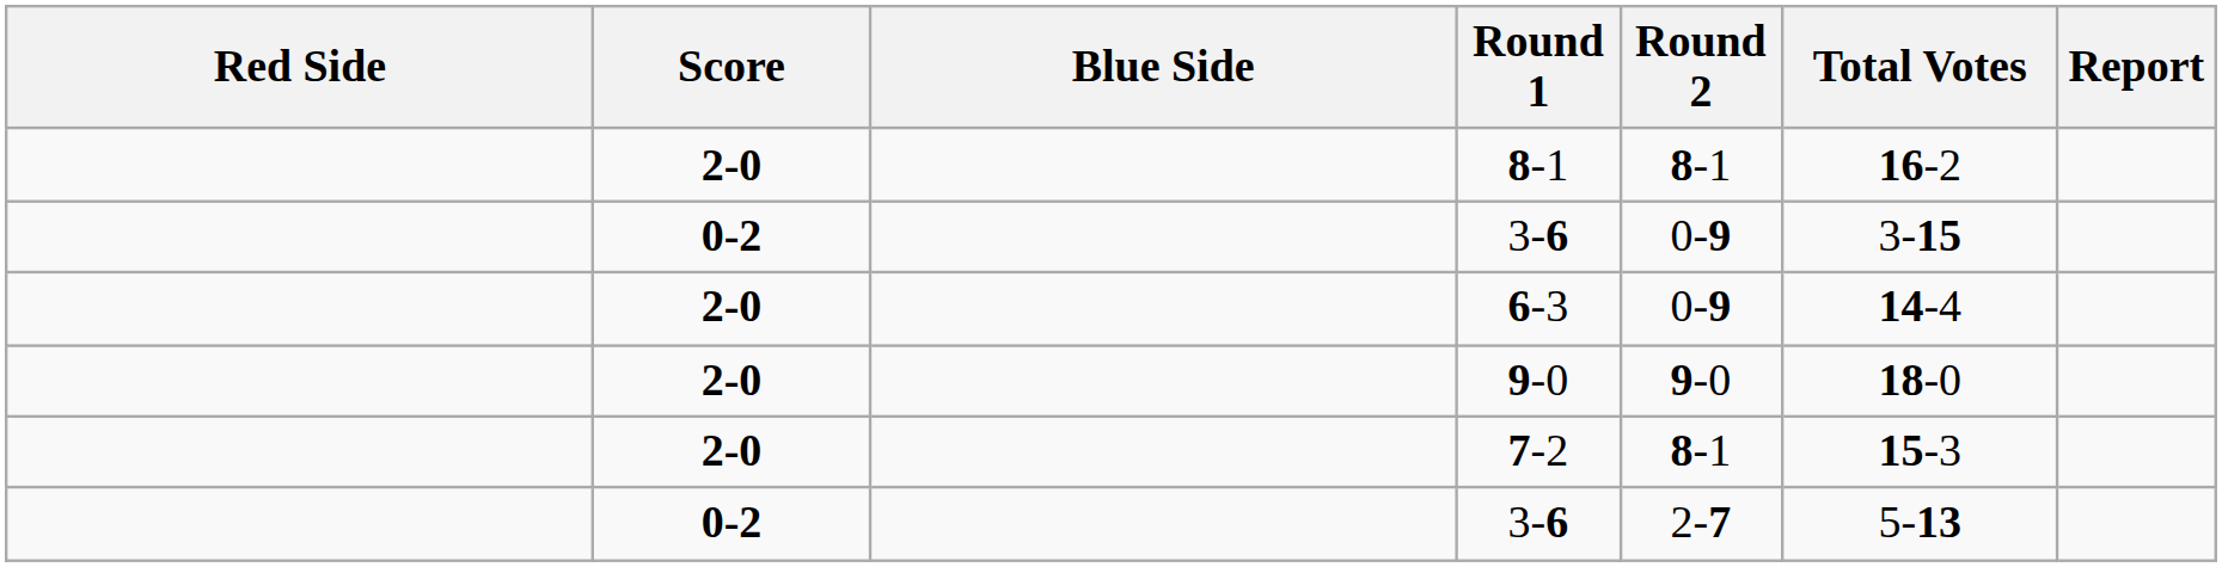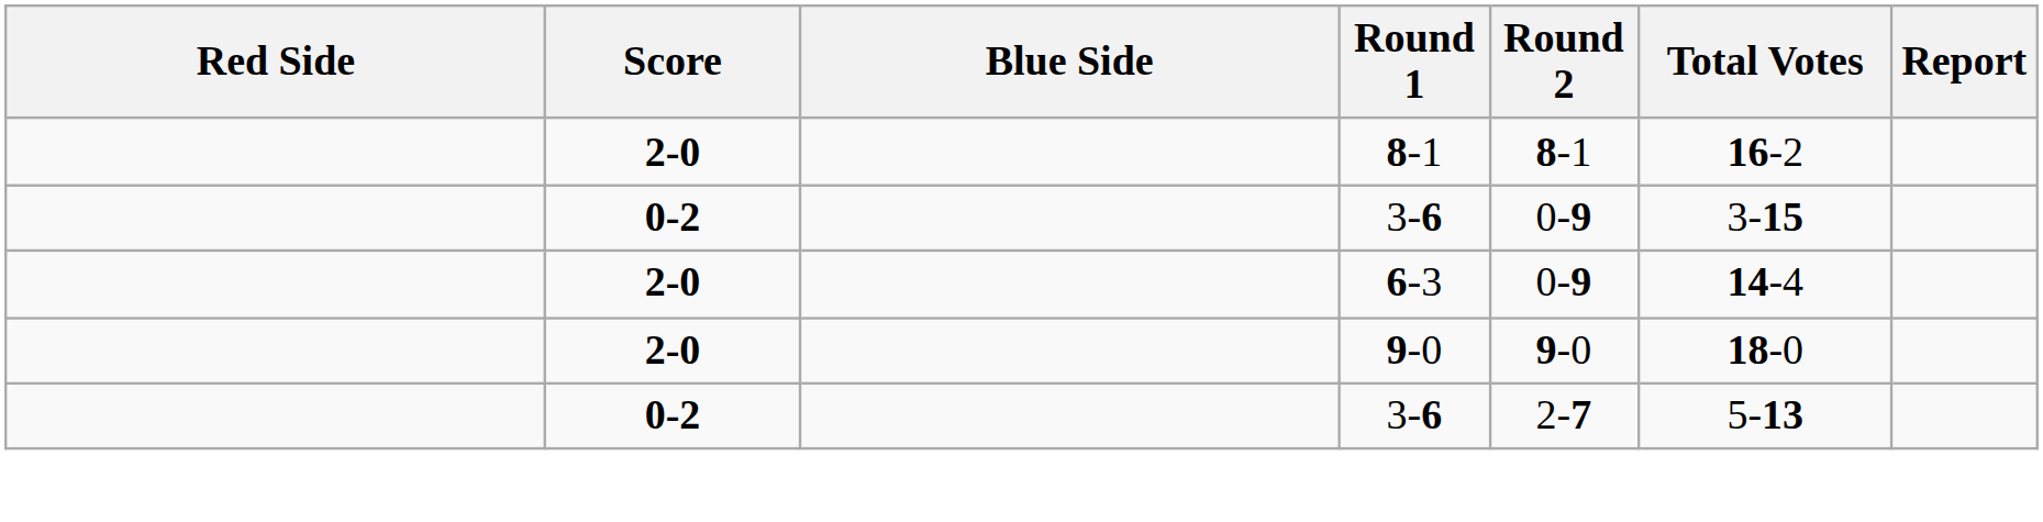- row: 2-0 | 7-2 | 8-1 | 15-3
